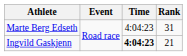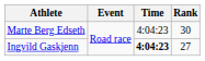Marte Berg Edseth | Rank: 31 -> 30
Ingvild Gaskjenn | Rank: 21 -> 27
